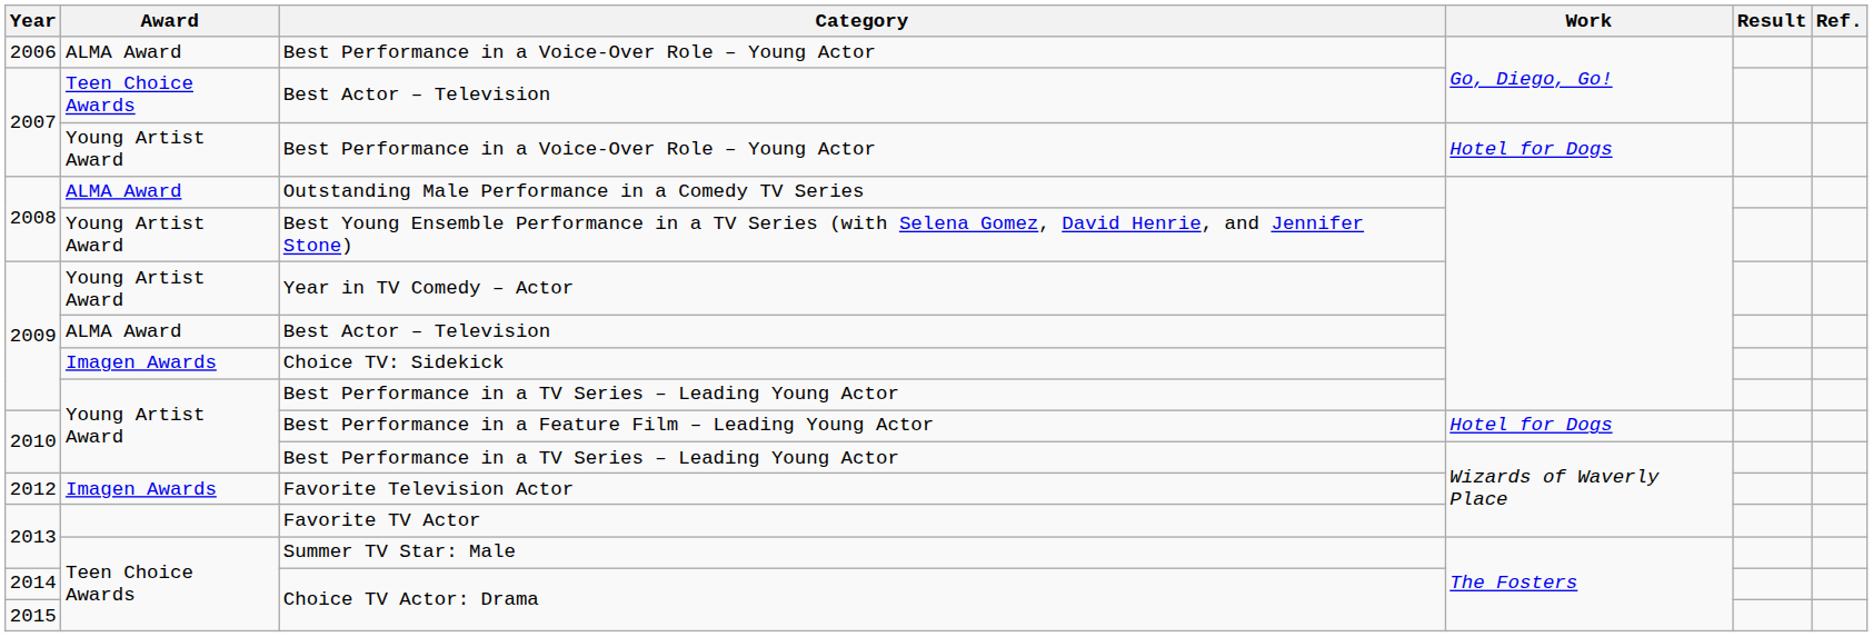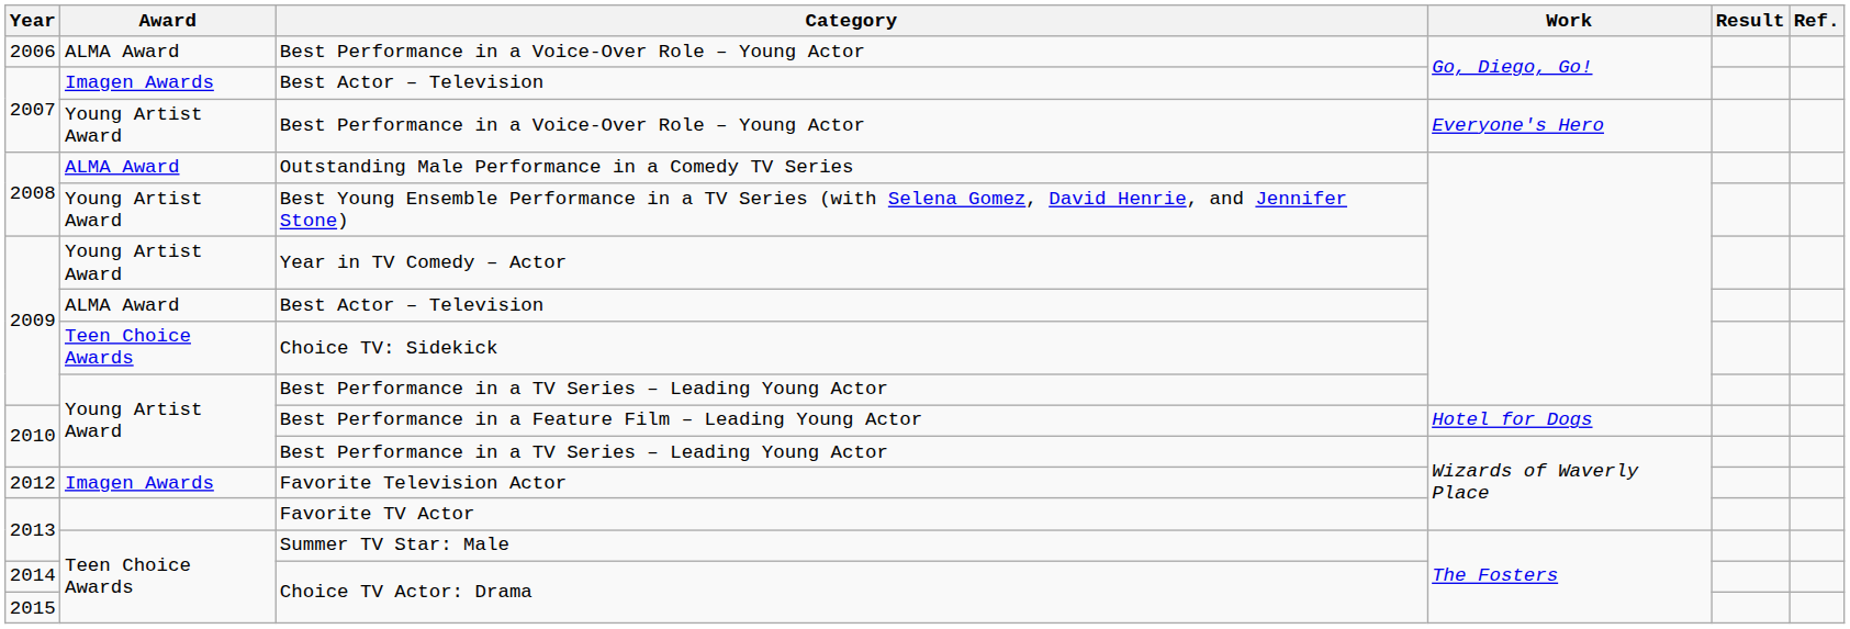2007 / Best Actor – Television | Award: Teen Choice Awards -> Imagen Awards
2007 / Best Performance in a Voice-Over Role – Young Actor | Work: Hotel for Dogs -> Everyone's Hero
Choice TV: Sidekick | Award: Imagen Awards -> Teen Choice Awards
